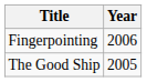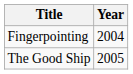Fingerpointing | Year: 2006 -> 2004
